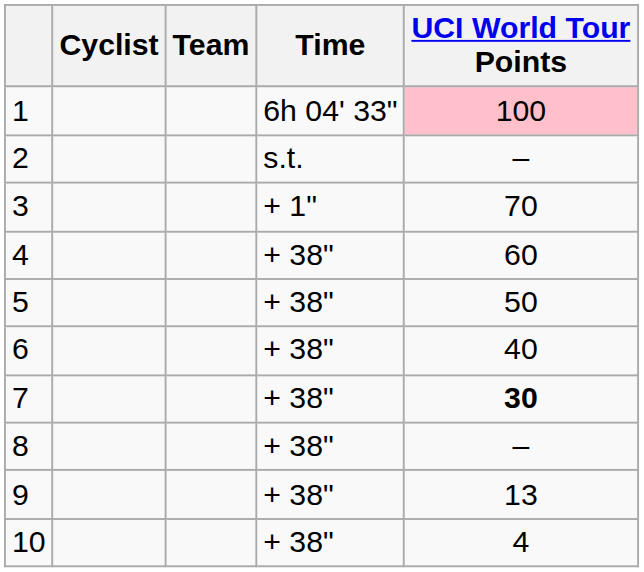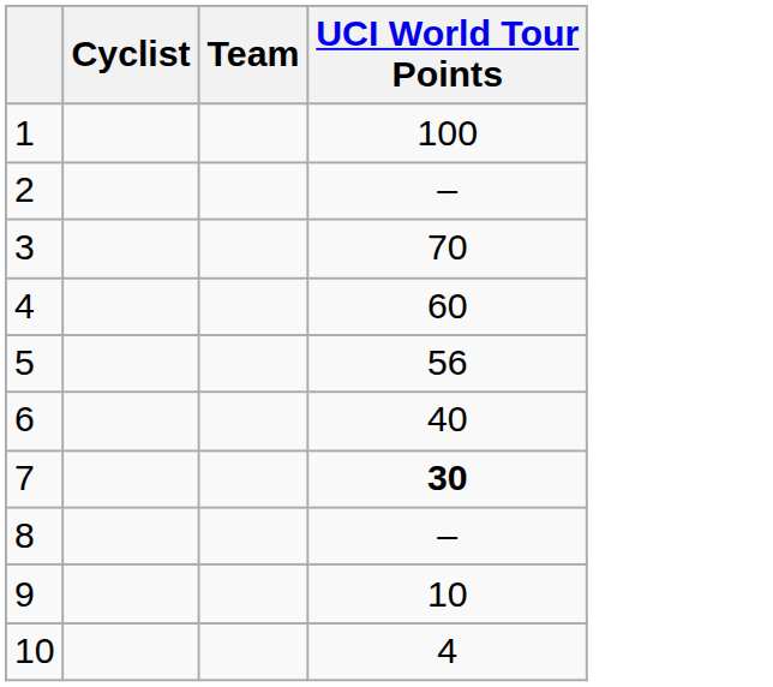- column: Time | 6h 04' 33" | s.t. | + 1" | + 38" | + 38" | + 38" | + 38" | + 38" | + 38" | + 38"
1 | UCI World Tour Points: pink background -> no background
5 | UCI World Tour Points: 50 -> 56
9 | UCI World Tour Points: 13 -> 10
